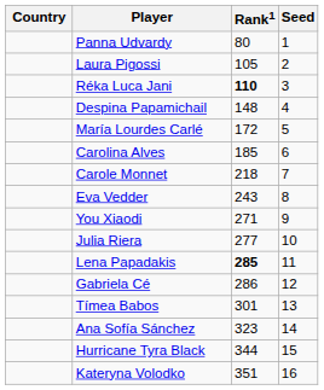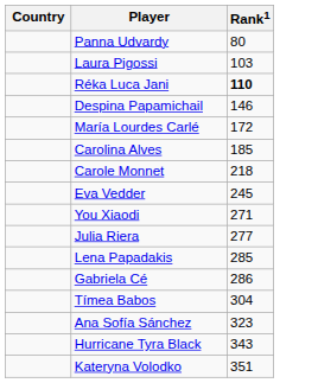- column: Seed | 1 | 2 | 3 | 4 | 5 | 6 | 7 | 8 | 9 | 10 | 11 | 12 | 13 | 14 | 15 | 16
Laura Pigossi | Rank1: 105 -> 103
Despina Papamichail | Rank1: 148 -> 146
Eva Vedder | Rank1: 243 -> 245
Lena Papadakis | Rank1: bold -> normal
Tímea Babos | Rank1: 301 -> 304
Hurricane Tyra Black | Rank1: 344 -> 343
